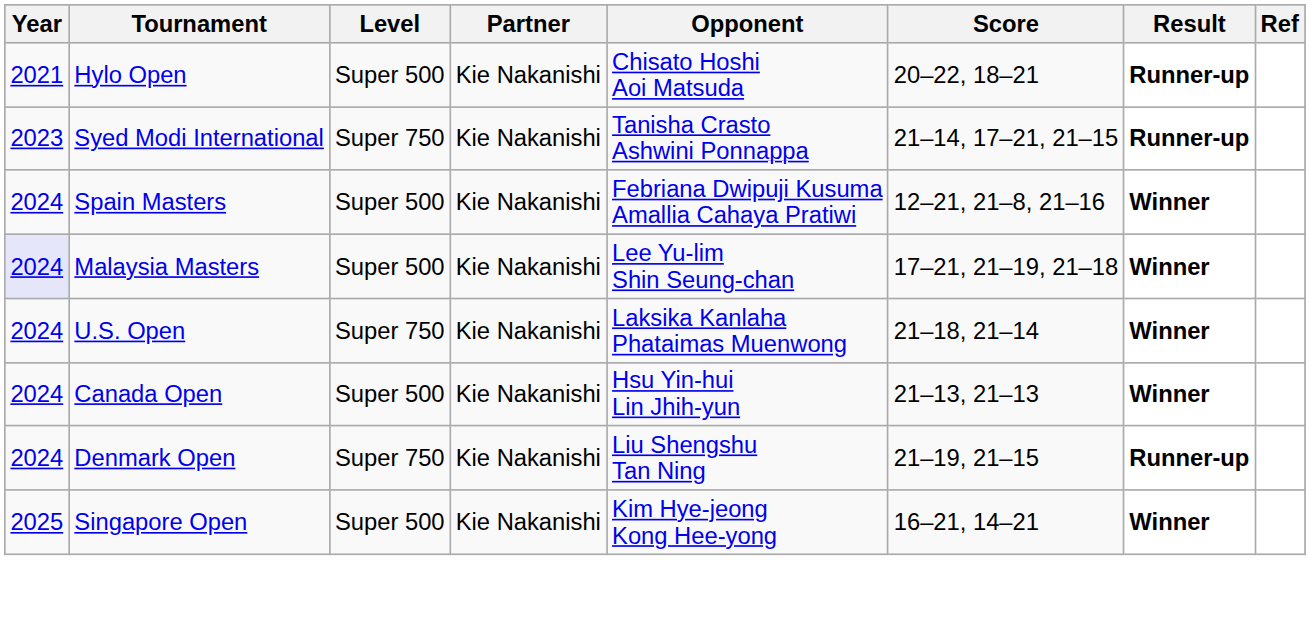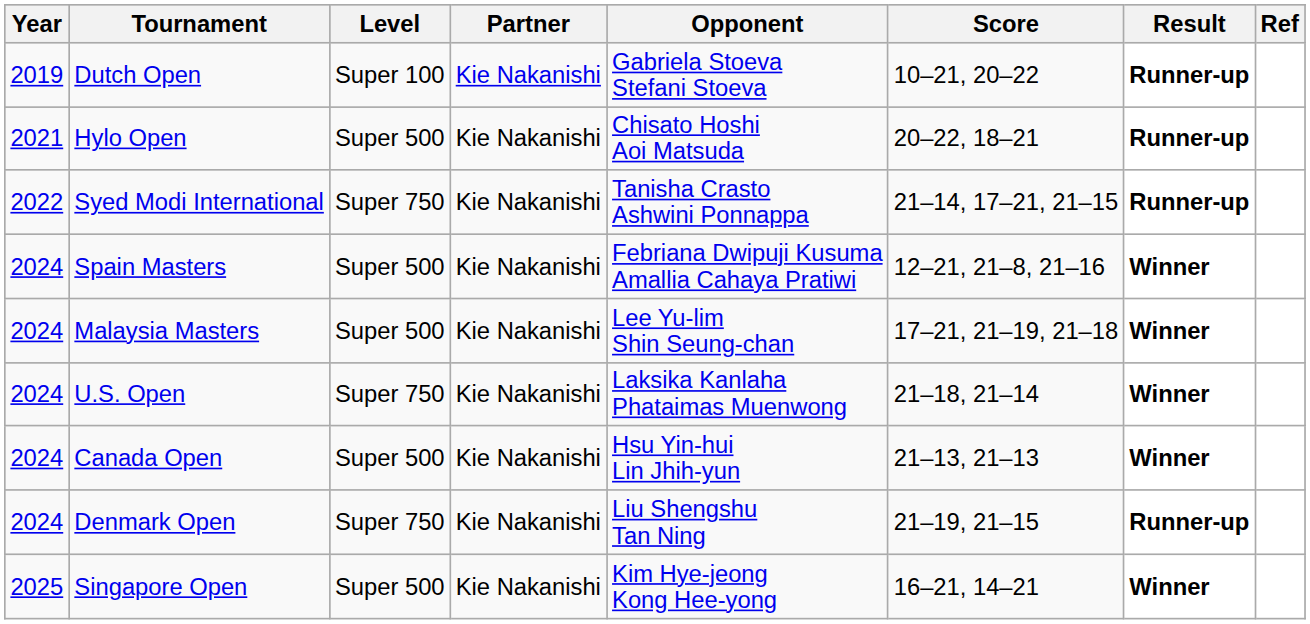+ row: 2019 | Dutch Open | Super 100 | Kie Nakanishi | Gabriela Stoeva Stefani Stoeva | 10–21, 20–22 | Runner-up
Syed Modi International | Year: 2023 -> 2022
Malaysia Masters | Year: lavender background -> no background
